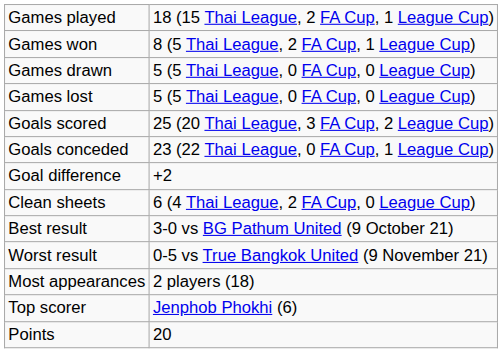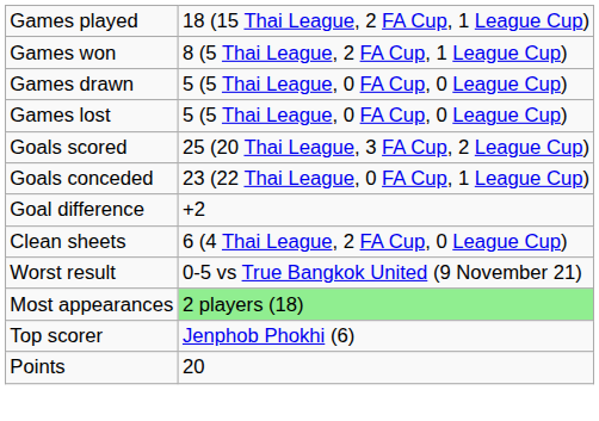- row: Best result | 3-0 vs BG Pathum United (9 October 21)
Most appearances | column 2: no background -> lightgreen background
